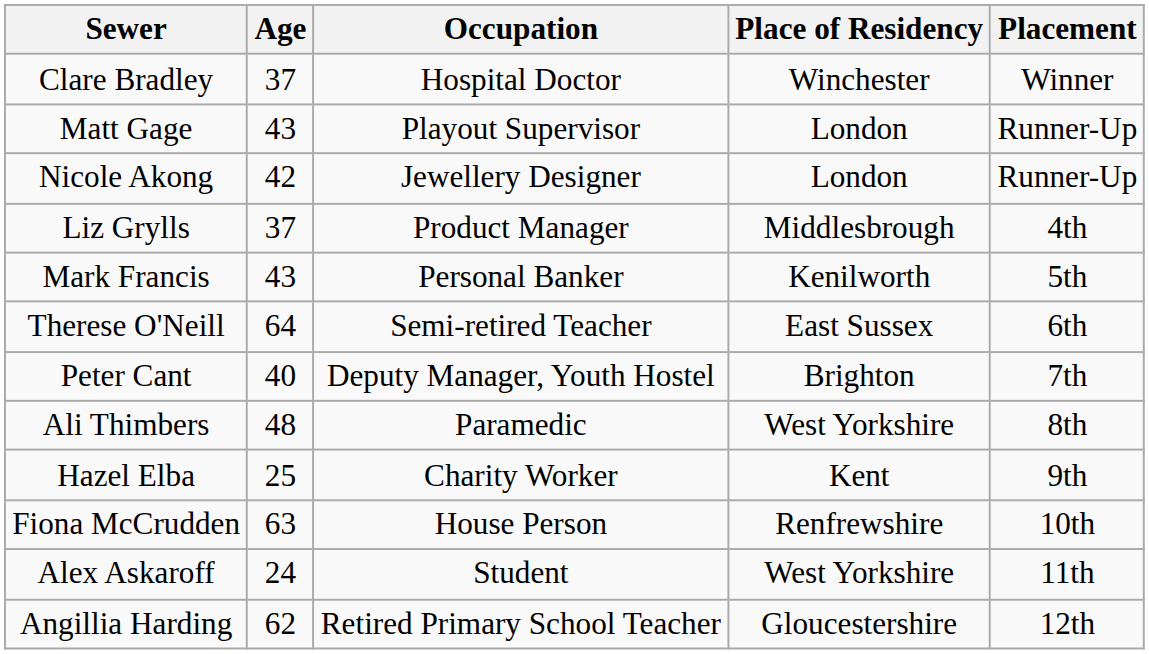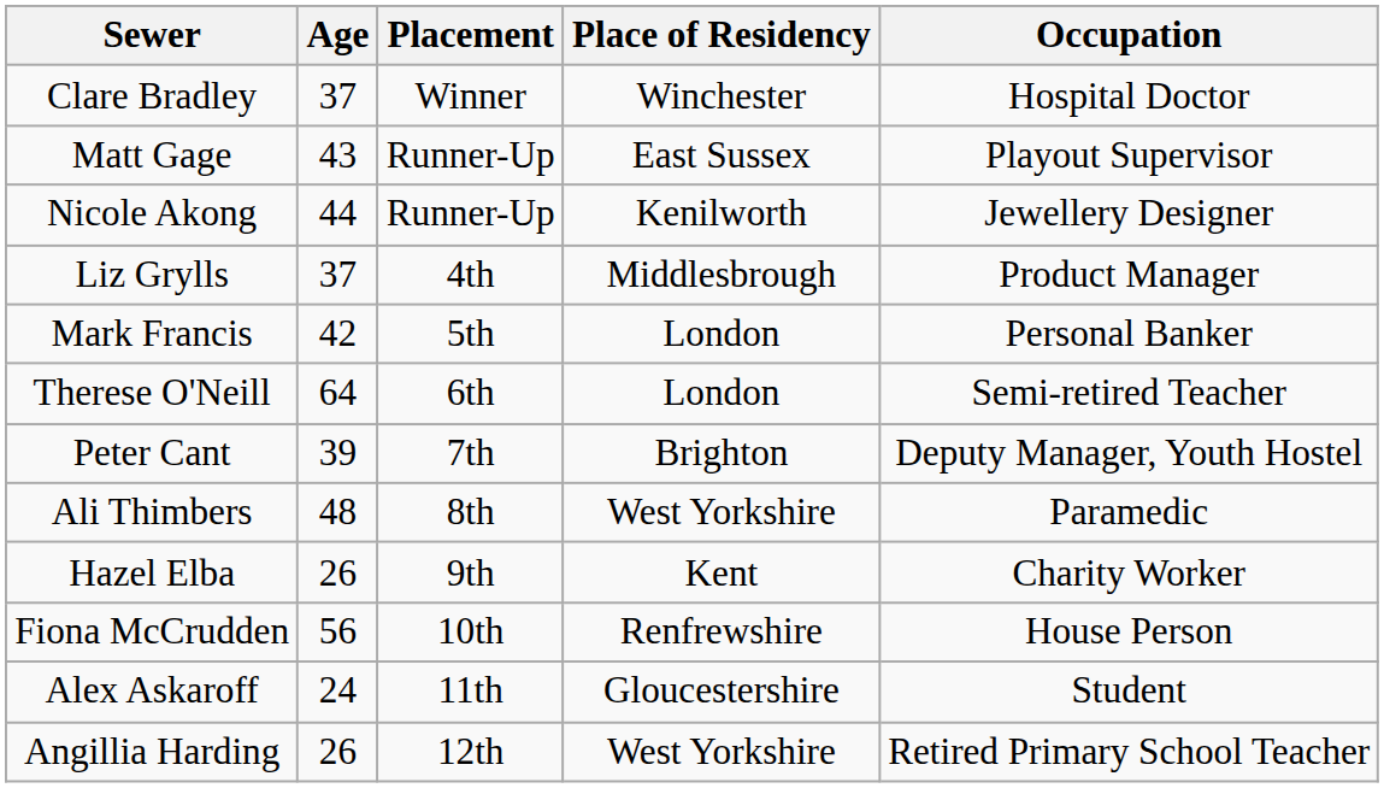columns swapped: Occupation <-> Placement
Matt Gage | Place of Residency: London -> East Sussex
Nicole Akong | Age: 42 -> 44
Nicole Akong | Place of Residency: London -> Kenilworth
Mark Francis | Age: 43 -> 42
Mark Francis | Place of Residency: Kenilworth -> London
Therese O'Neill | Place of Residency: East Sussex -> London
Peter Cant | Age: 40 -> 39
Hazel Elba | Age: 25 -> 26
Fiona McCrudden | Age: 63 -> 56
Alex Askaroff | Place of Residency: West Yorkshire -> Gloucestershire
Angillia Harding | Age: 62 -> 26
Angillia Harding | Place of Residency: Gloucestershire -> West Yorkshire
